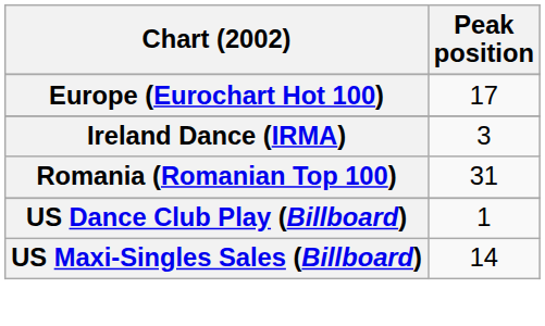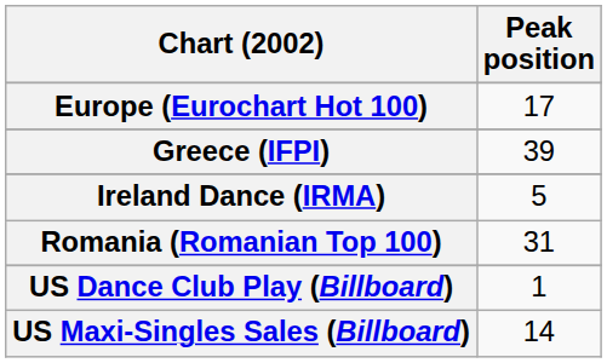+ row: Greece (IFPI) | 39
Ireland Dance (IRMA) | Peak position: 3 -> 5
